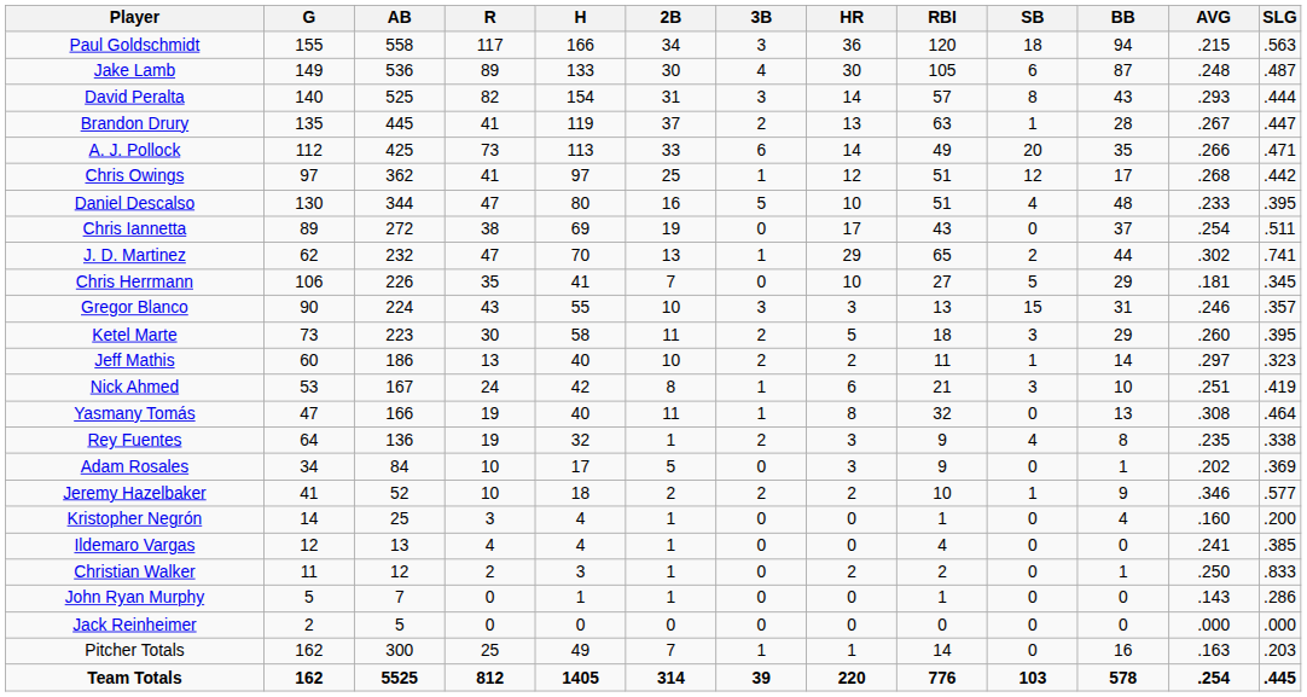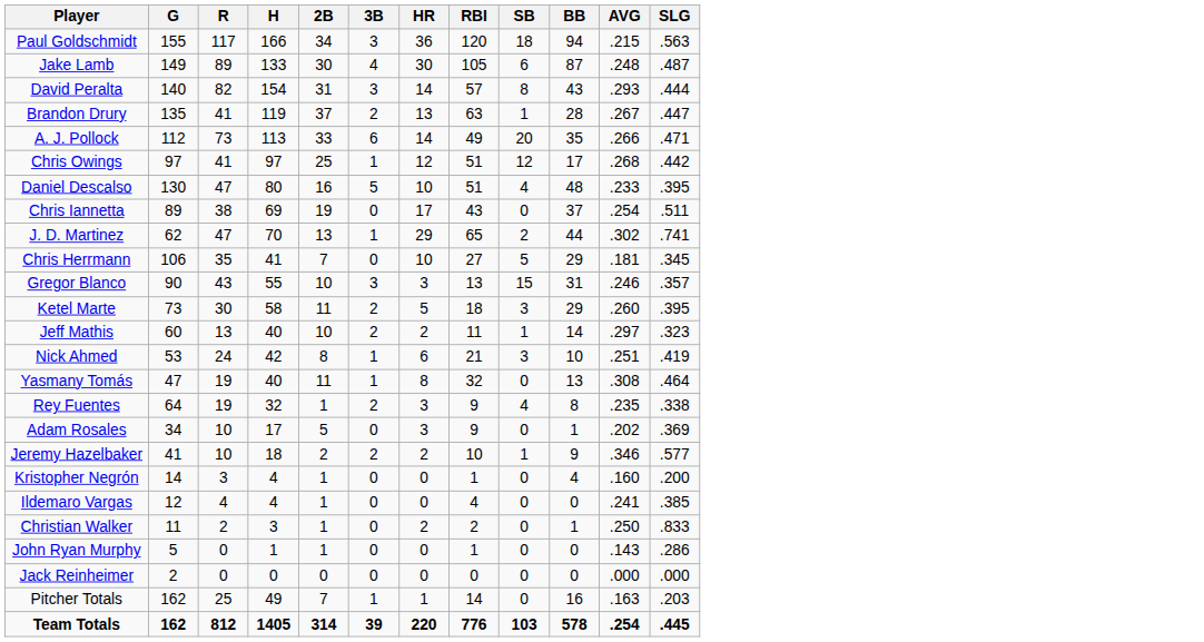- column: AB | 558 | 536 | 525 | 445 | 425 | 362 | 344 | 272 | 232 | 226 | 224 | 223 | 186 | 167 | 166 | 136 | 84 | 52 | 25 | 13 | 12 | 7 | 5 | 300 | 5525
